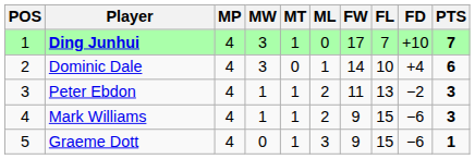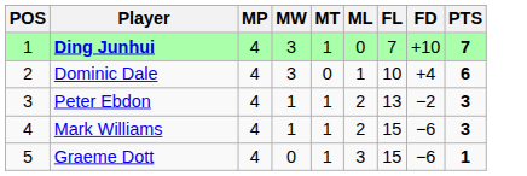- column: FW | 17 | 14 | 11 | 9 | 9
